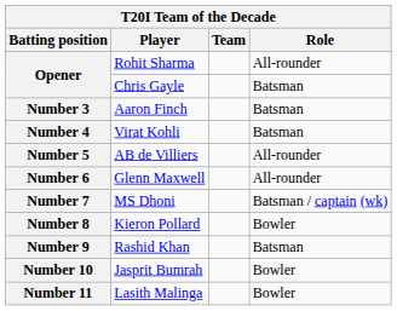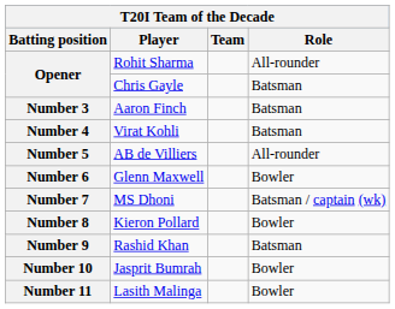Number 6 | Role: All-rounder -> Bowler
